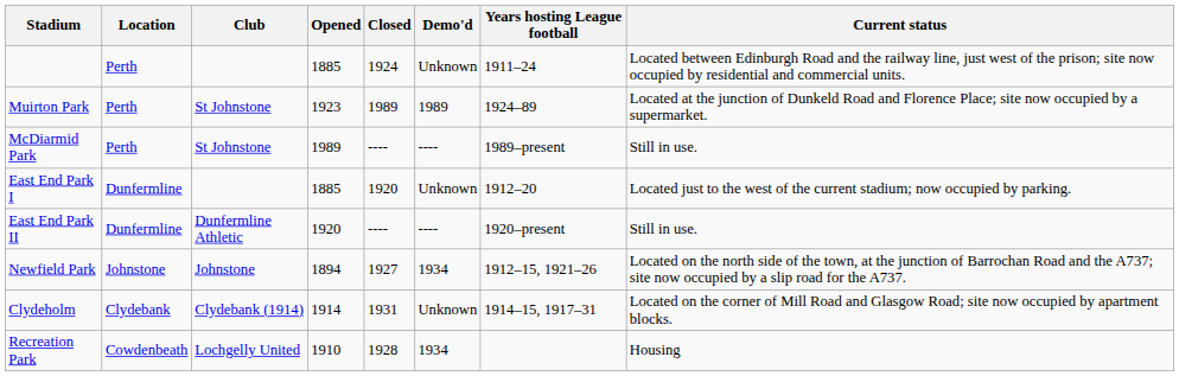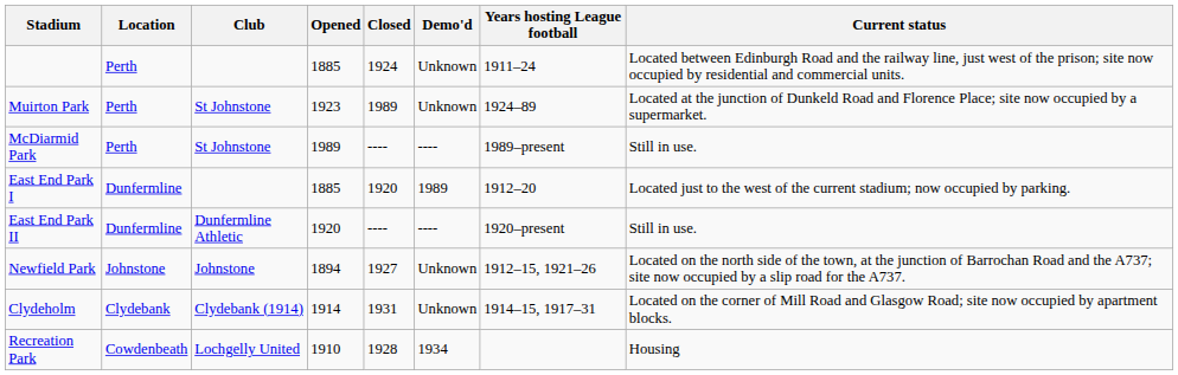Muirton Park | Demo'd: 1989 -> Unknown
East End Park I | Demo'd: Unknown -> 1989
Newfield Park | Demo'd: 1934 -> Unknown
